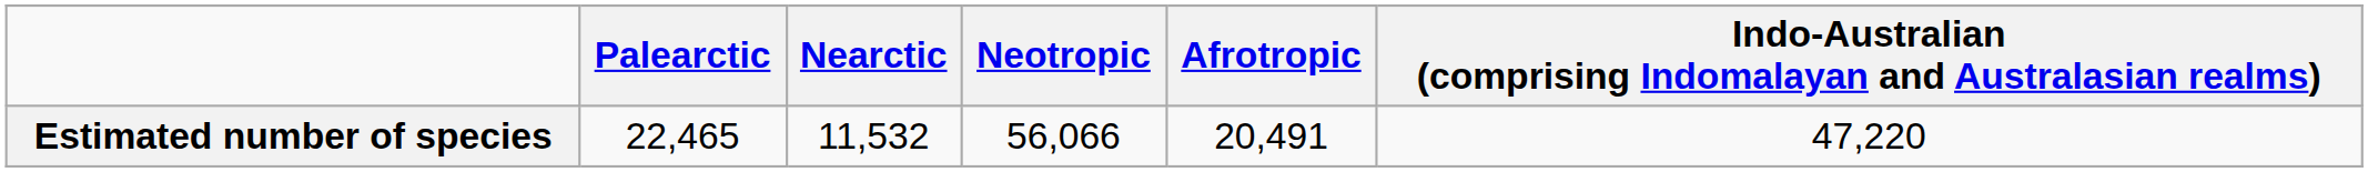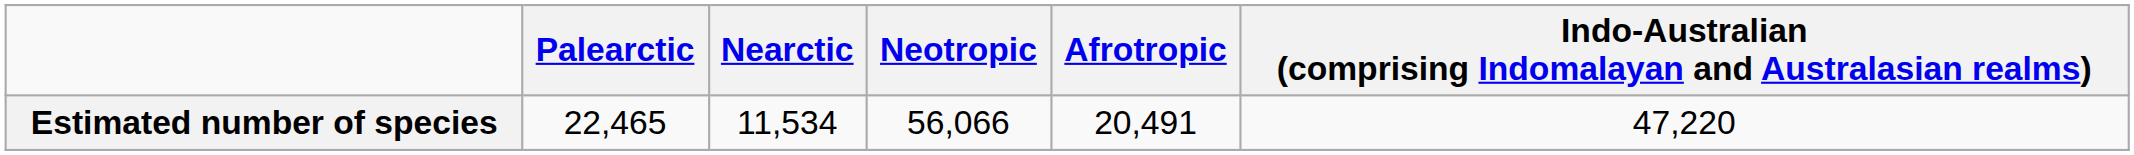Estimated number of species | Nearctic: 11,532 -> 11,534
